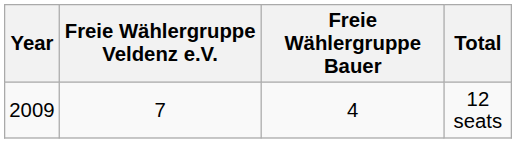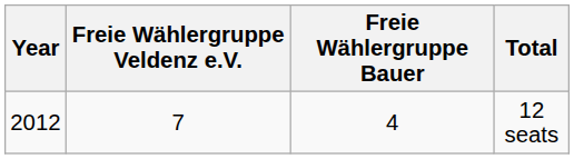12 seats | Year: 2009 -> 2012
